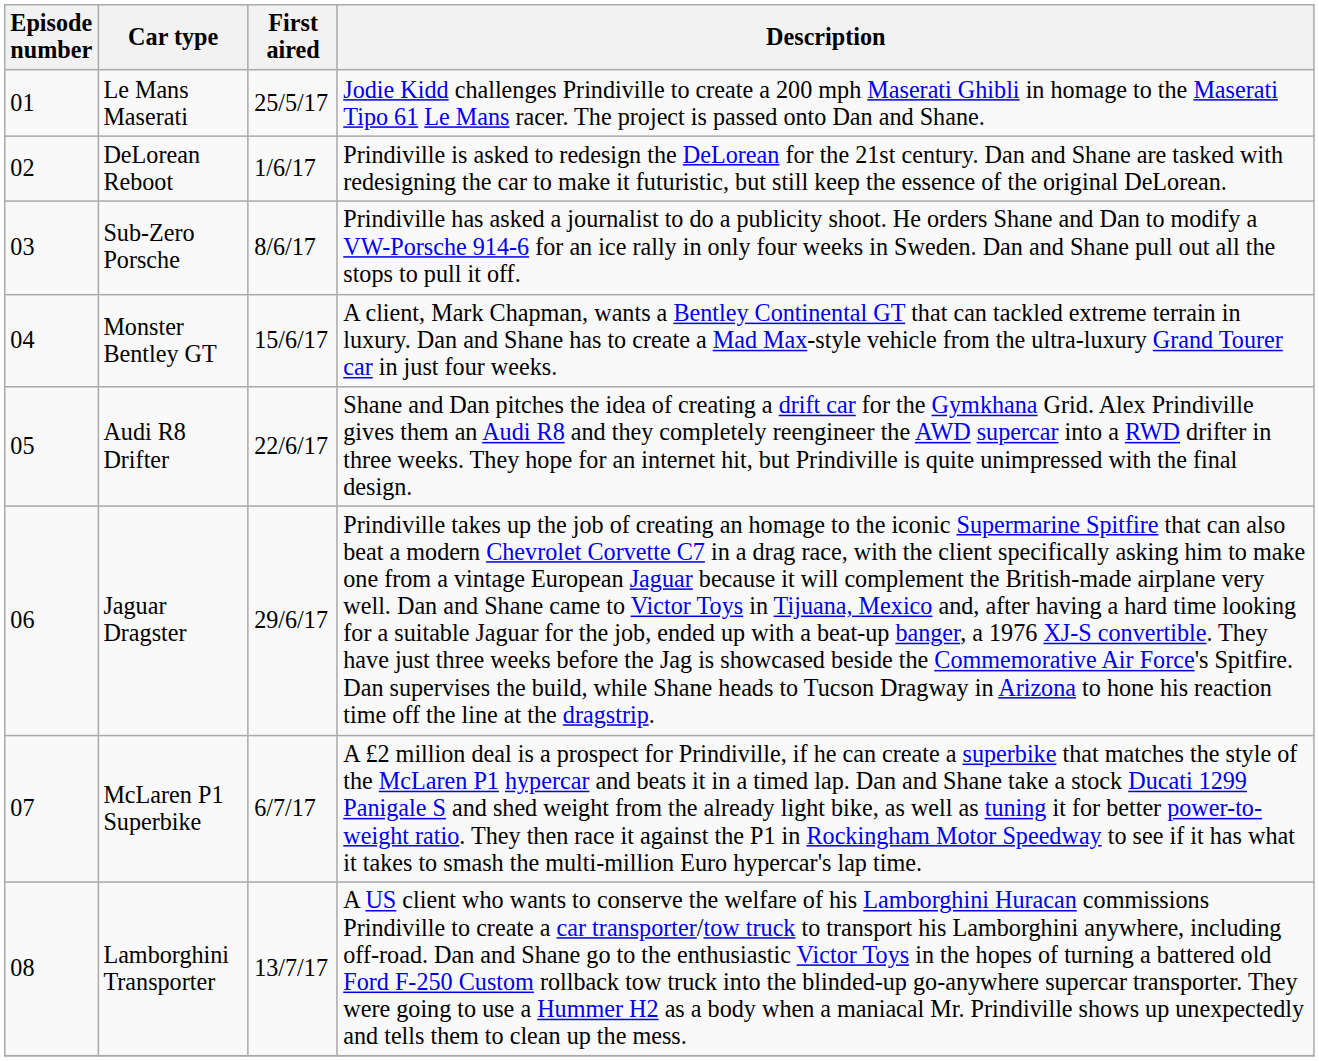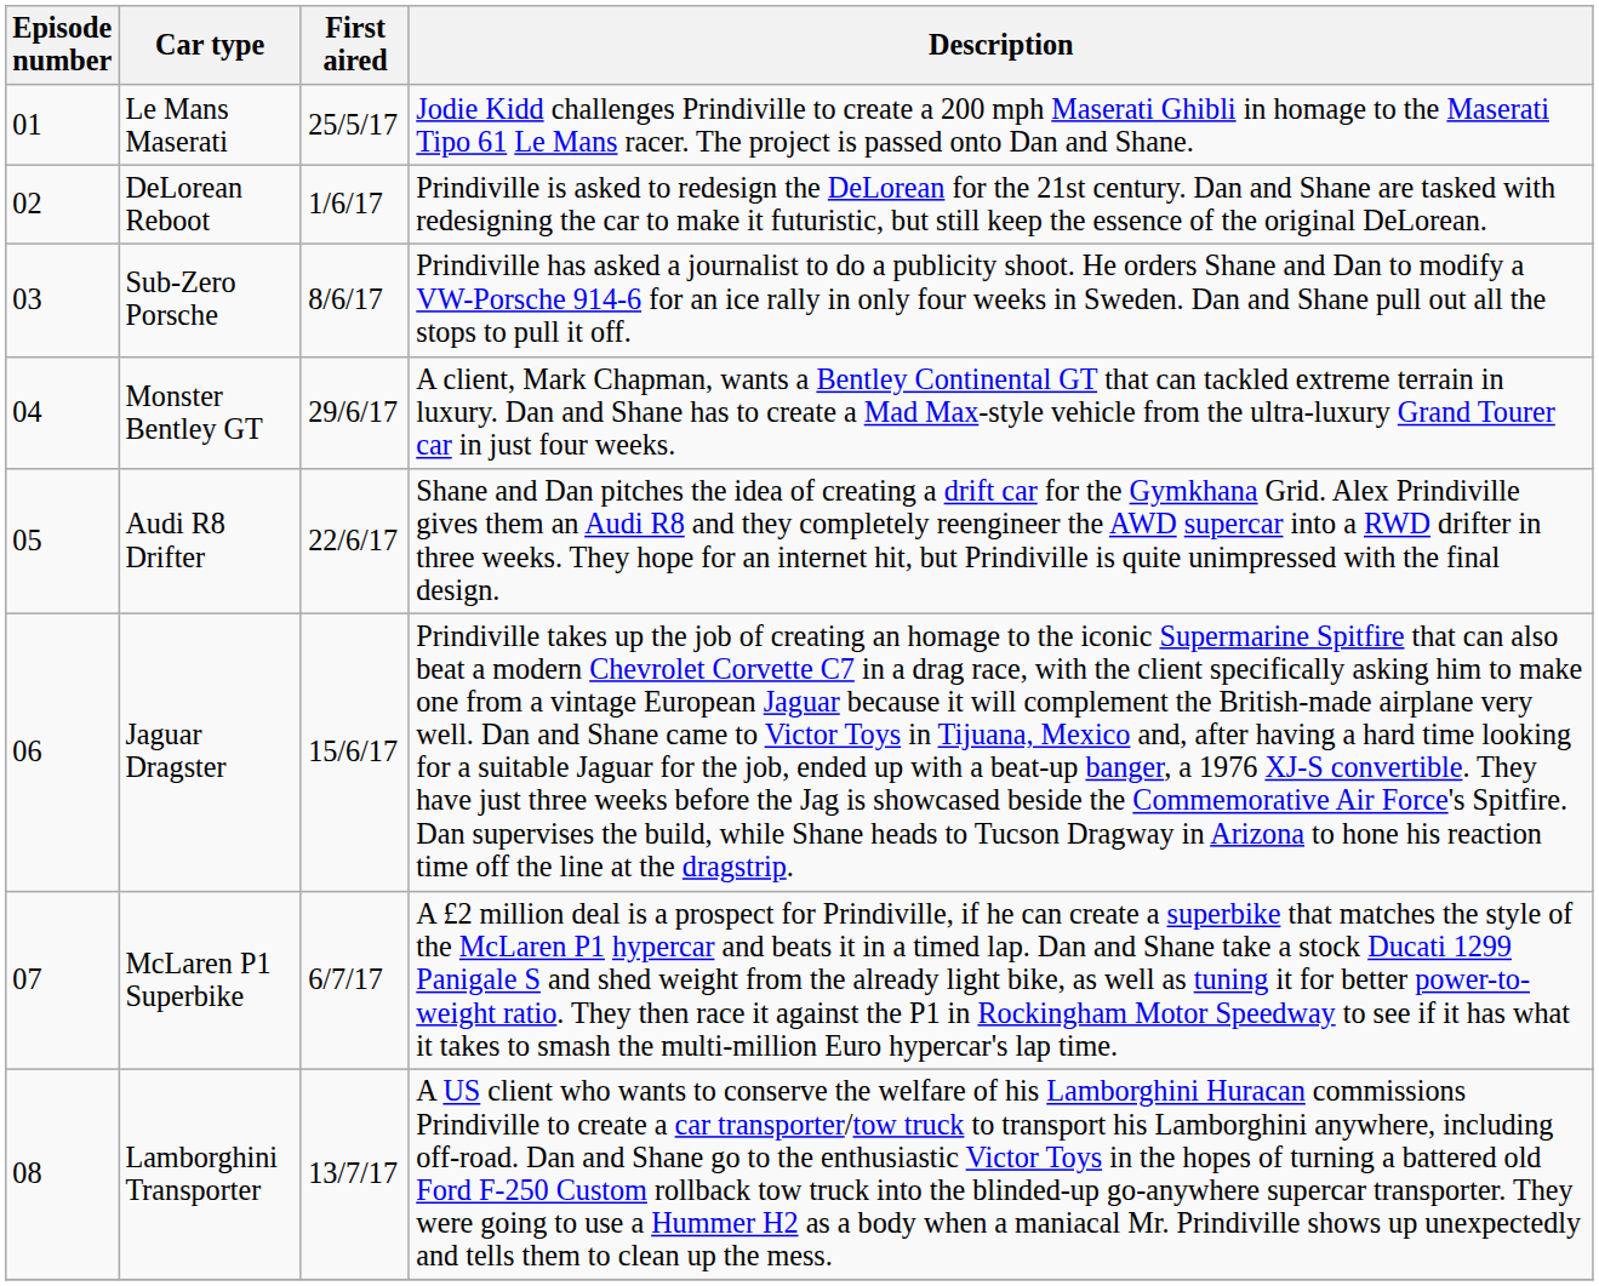Monster Bentley GT | First aired: 15/6/17 -> 29/6/17
Jaguar Dragster | First aired: 29/6/17 -> 15/6/17
